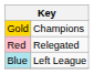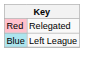- row: Gold | Champions
